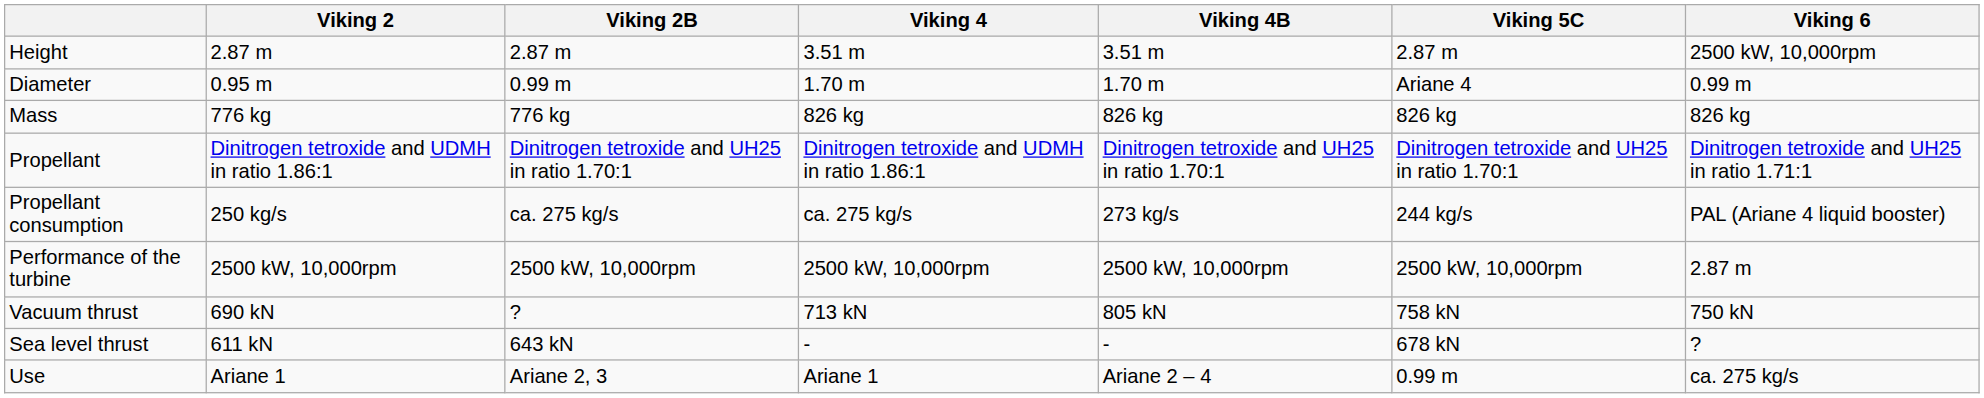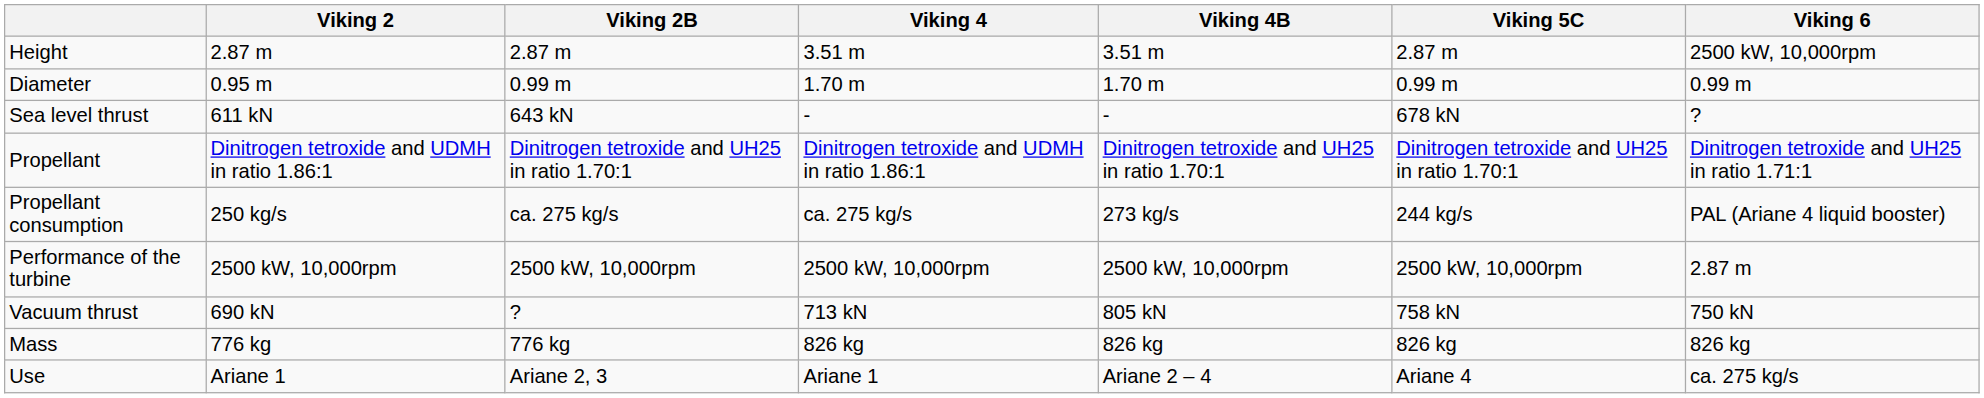Diameter | Viking 5C: Ariane 4 -> 0.99 m
rows swapped: Mass <-> Sea level thrust
Use | Viking 5C: 0.99 m -> Ariane 4
